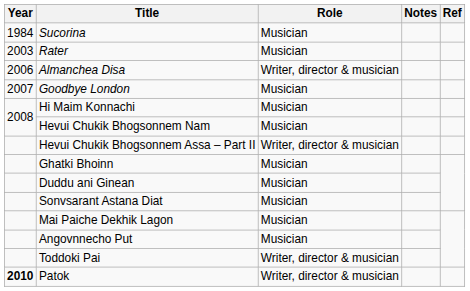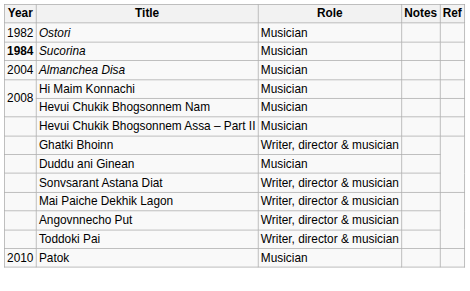+ row: 1982 | Ostori | Musician
Sucorina | Year: normal -> bold
- row: 2003 | Rater | Musician
Almanchea Disa | Year: 2006 -> 2004
Almanchea Disa | Role: Writer, director & musician -> Musician
- row: 2007 | Goodbye London | Musician
Hevui Chukik Bhogsonnem Assa – Part II | Role: Writer, director & musician -> Musician
Ghatki Bhoinn | Role: Musician -> Writer, director & musician
Sonvsarant Astana Diat | Role: Musician -> Writer, director & musician
Mai Paiche Dekhik Lagon | Role: Musician -> Writer, director & musician
Angovnnecho Put | Role: Musician -> Writer, director & musician
Patok | Year: bold -> normal
Patok | Role: Writer, director & musician -> Musician
